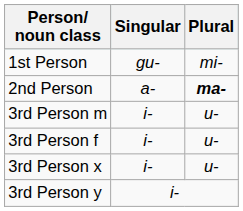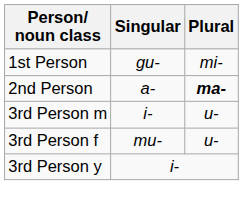3rd Person f | Singular: i- -> mu-
- row: 3rd Person x | i- | u-
